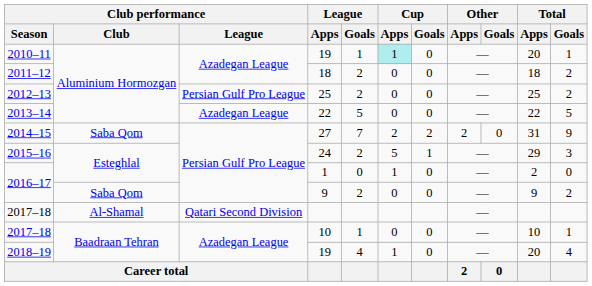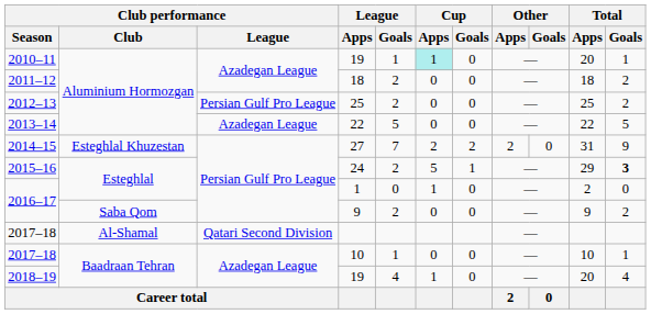27 | Club performance / Club: Saba Qom -> Esteghlal Khuzestan
24 | Total / Goals: normal -> bold
